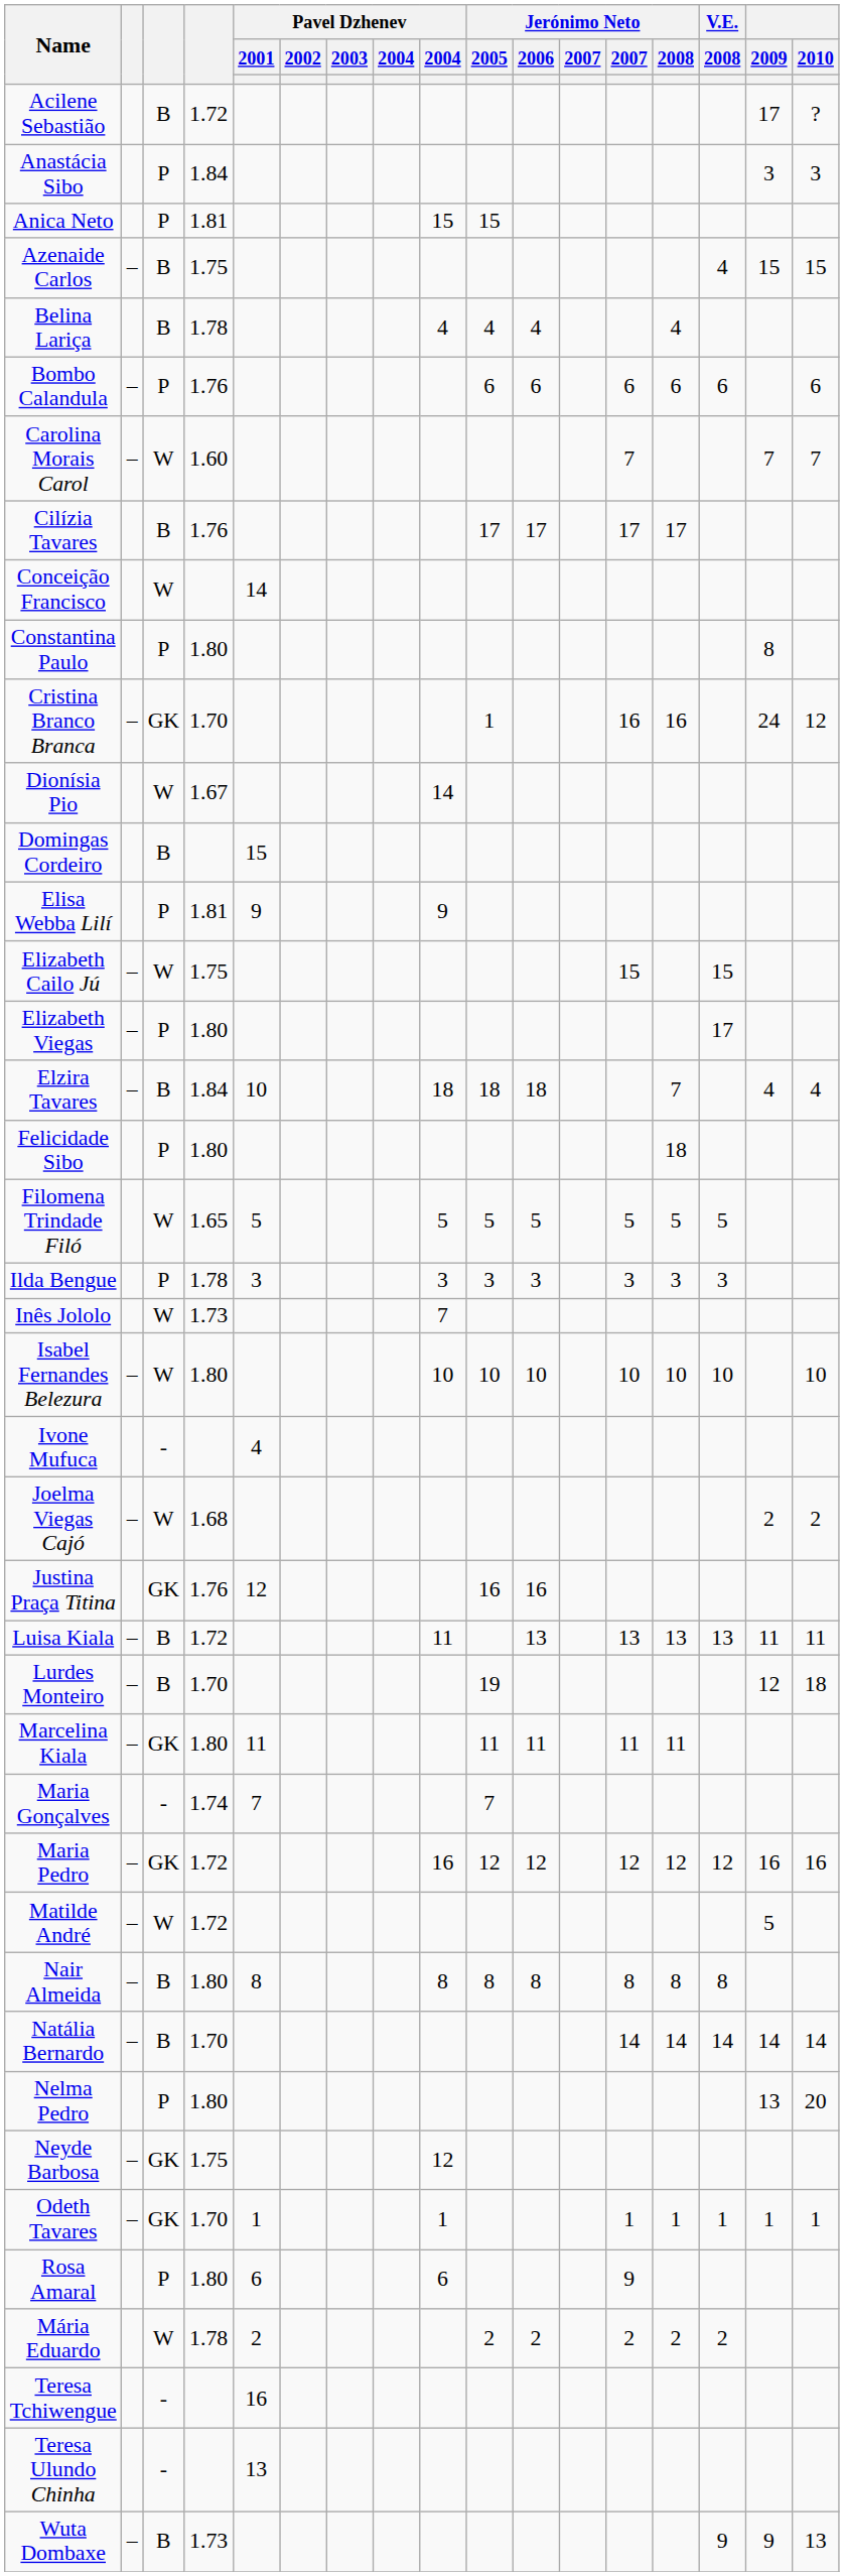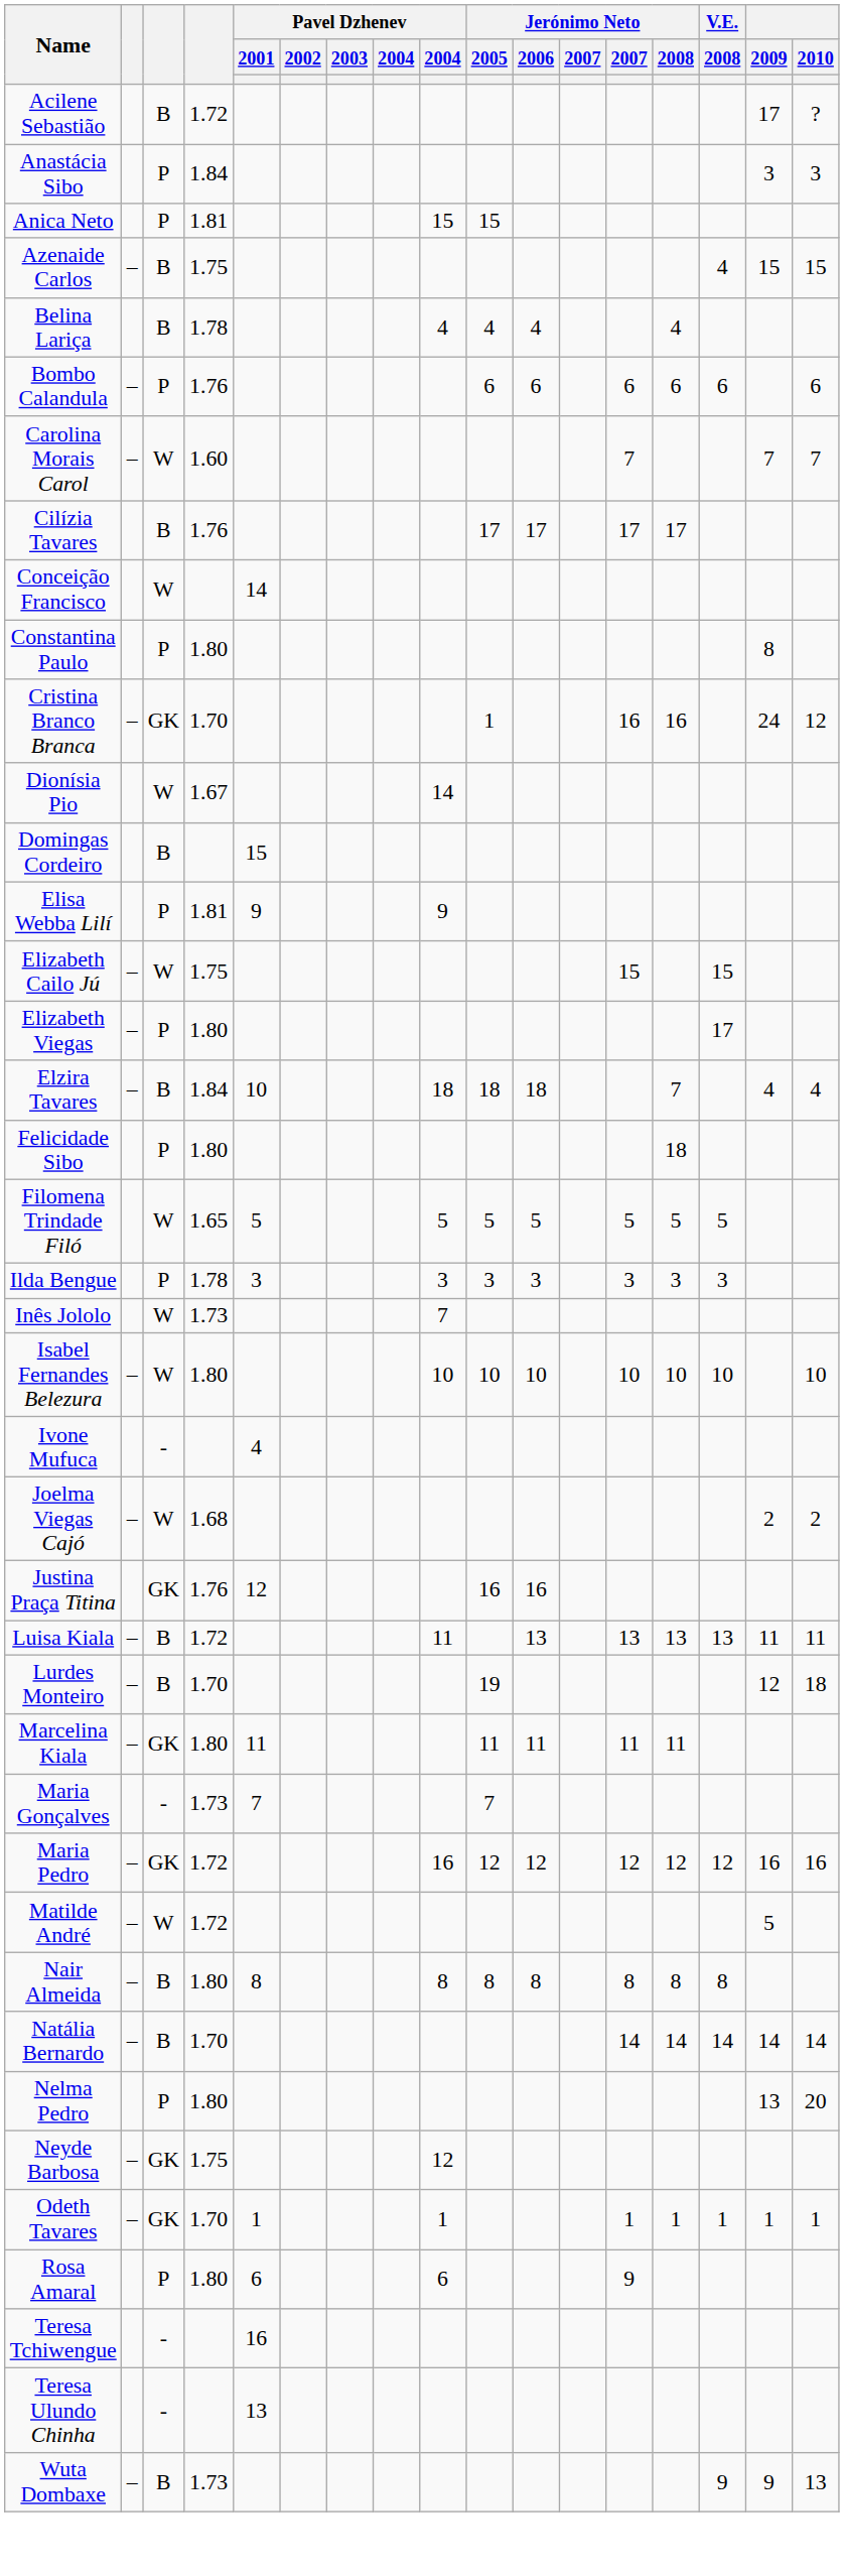Maria Gonçalves | column 4: 1.74 -> 1.73
- row: Mária Eduardo | W | 1.78 | 2 | 2 | 2 | 2 | 2 | 2
